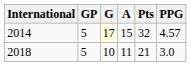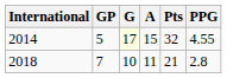2014 | PPG: 4.57 -> 4.55
2018 | GP: 5 -> 7
2018 | PPG: 3.0 -> 2.8
